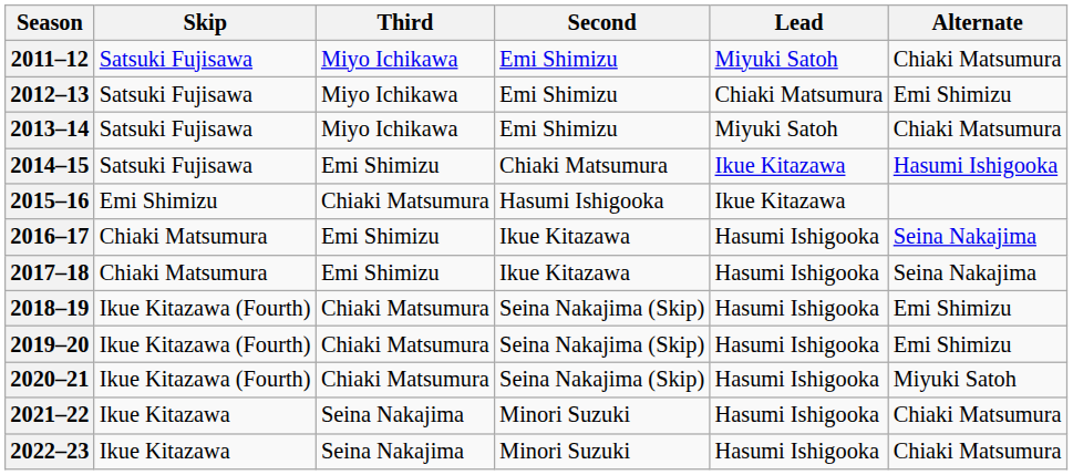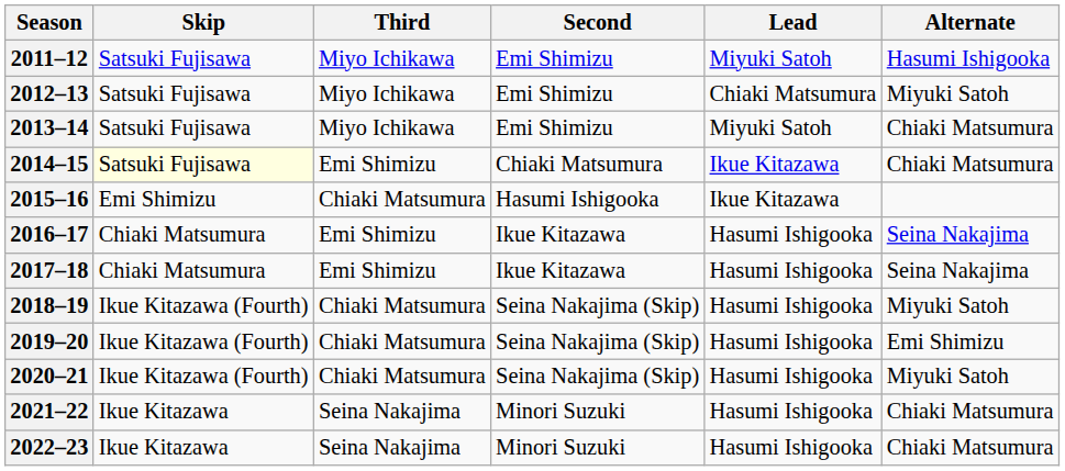2011–12 | Alternate: Chiaki Matsumura -> Hasumi Ishigooka
2012–13 | Alternate: Emi Shimizu -> Miyuki Satoh
2014–15 | Skip: no background -> lightyellow background
2014–15 | Alternate: Hasumi Ishigooka -> Chiaki Matsumura
2018–19 | Alternate: Emi Shimizu -> Miyuki Satoh
